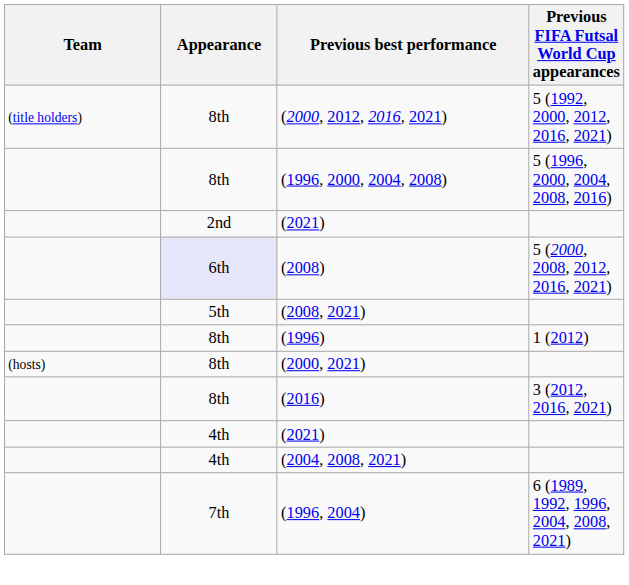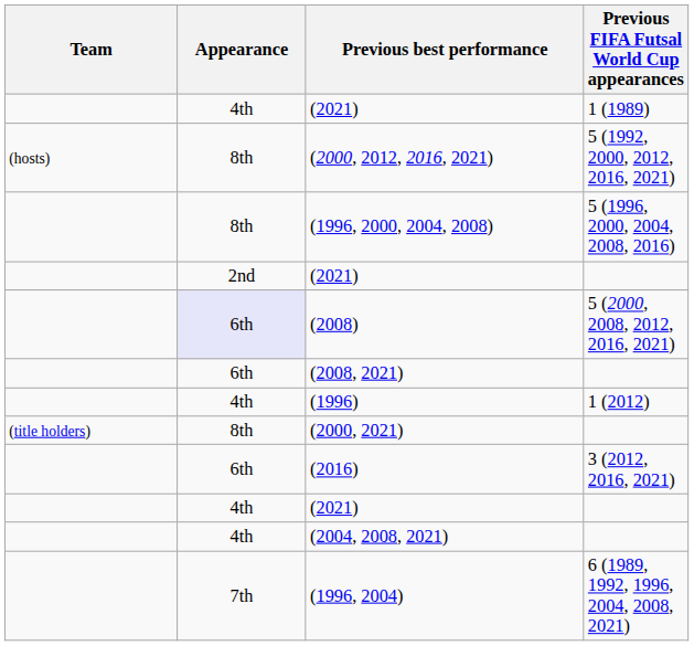+ row: 4th | (2021) | 1 (1989)
(2000, 2012, 2016, 2021) | Team: (title holders) -> (hosts)
(2008, 2021) | Appearance: 5th -> 6th
(1996) | Appearance: 8th -> 4th
(2000, 2021) | Team: (hosts) -> (title holders)
(2016) | Appearance: 8th -> 6th
